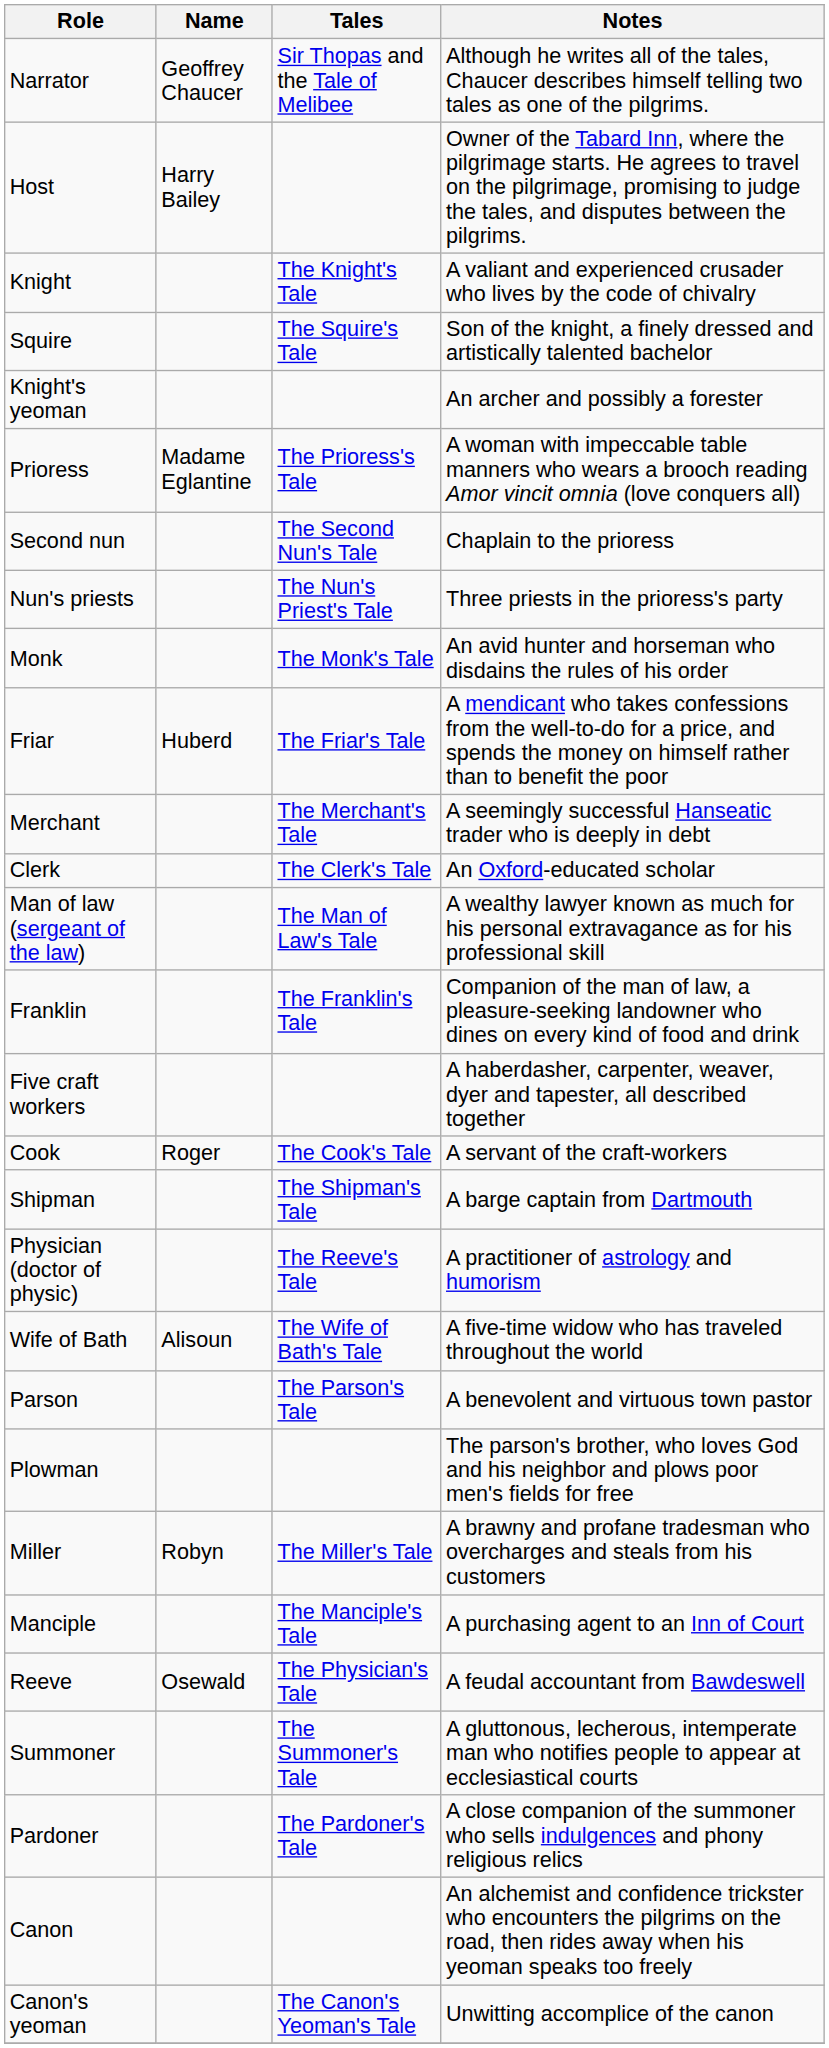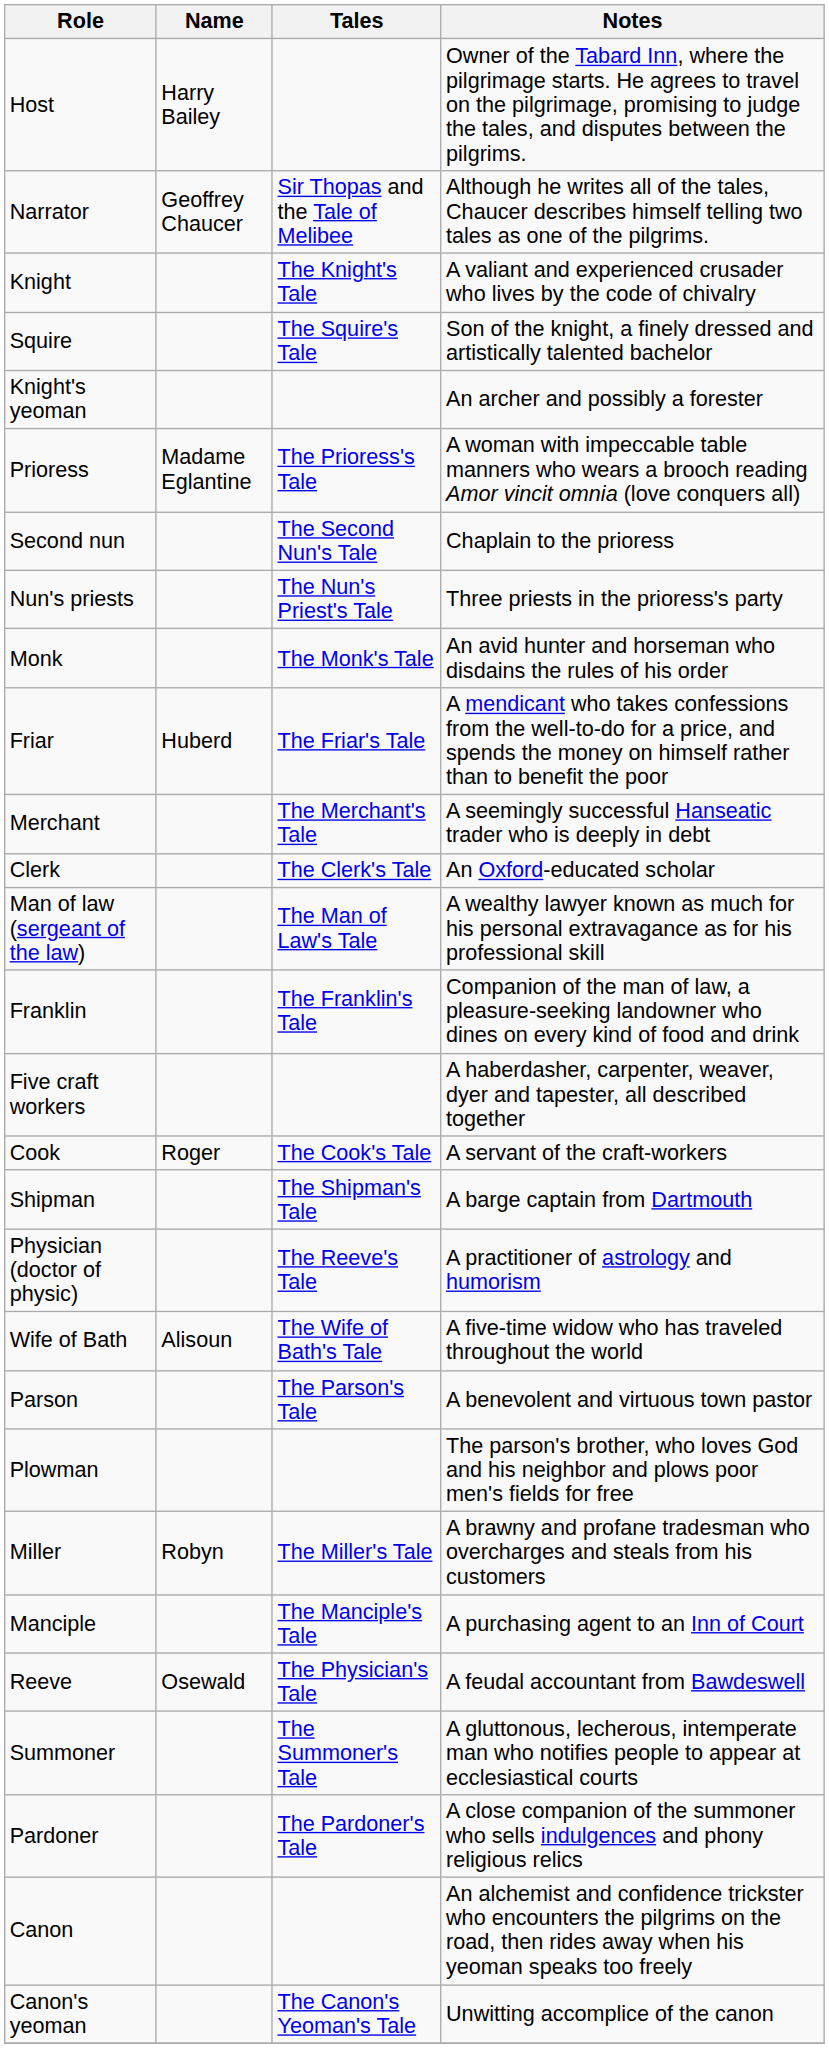rows swapped: Narrator <-> Host
